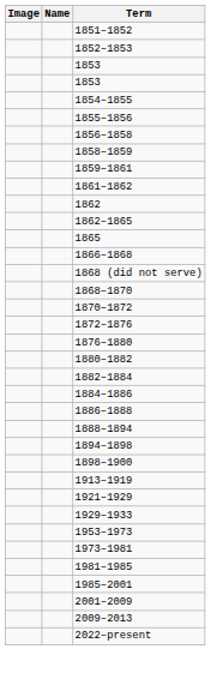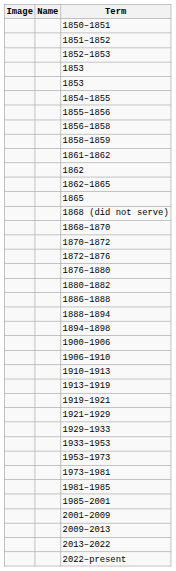+ row: 1850–1851
- row: 1859–1861
- row: 1866–1868
- row: 1882–1884
- row: 1884–1886
- row: 1898–1900
+ row: 1900–1906
+ row: 1906–1910
+ row: 1910–1913
+ row: 1919–1921
+ row: 1933–1953
+ row: 2013–2022
